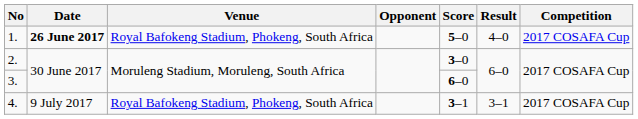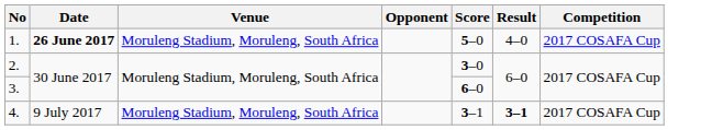1. | Venue: Royal Bafokeng Stadium, Phokeng, South Africa -> Moruleng Stadium, Moruleng, South Africa
4. | Venue: Royal Bafokeng Stadium, Phokeng, South Africa -> Moruleng Stadium, Moruleng, South Africa
4. | Result: normal -> bold
